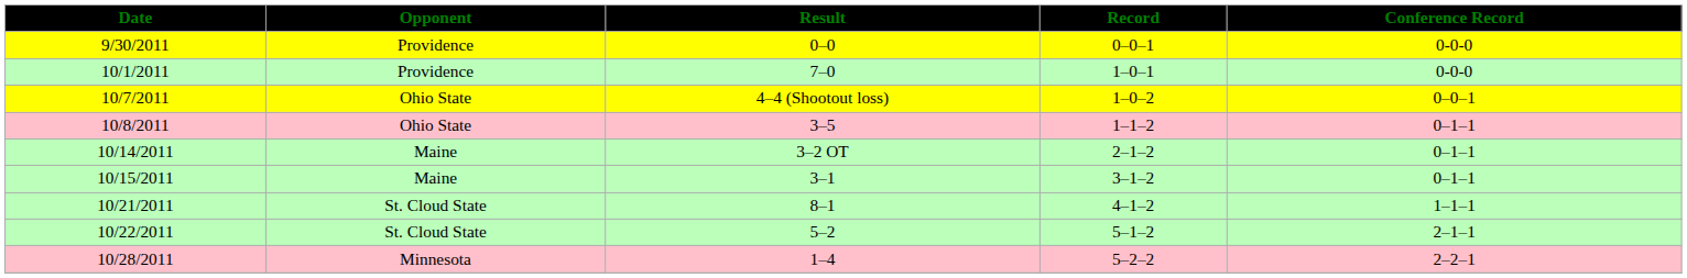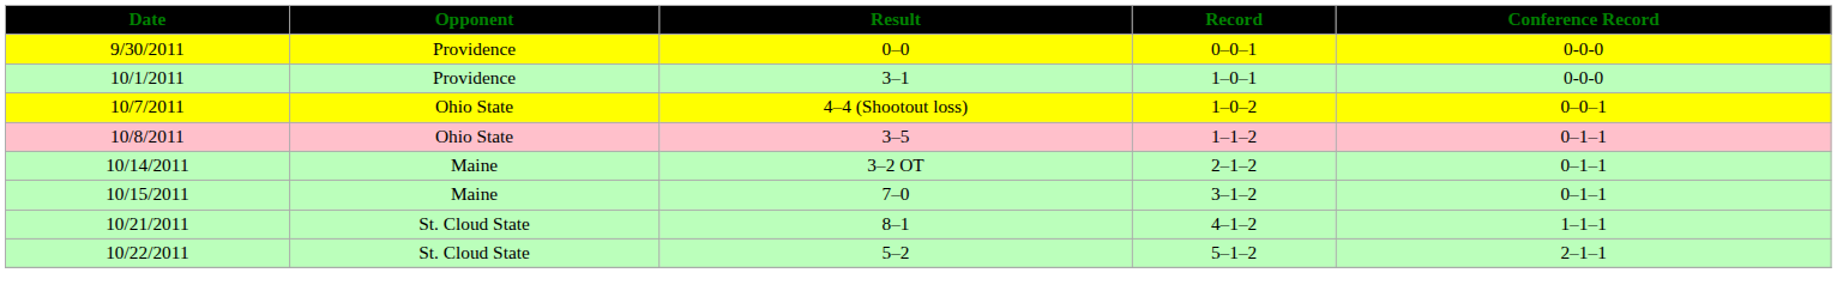10/1/2011 | Result: 7–0 -> 3–1
10/15/2011 | Result: 3–1 -> 7–0
- row: 10/28/2011 | Minnesota | 1–4 | 5–2–2 | 2–2–1
